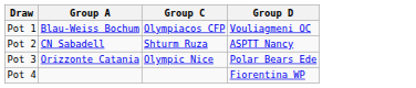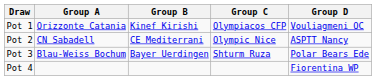+ column: Group B | Kinef Kirishi | CE Mediterrani | Bayer Uerdingen
Pot 1 | Group A: Blau-Weiss Bochum -> Orizzonte Catania
Pot 2 | Group C: Shturm Ruza -> Olympic Nice
Pot 3 | Group A: Orizzonte Catania -> Blau-Weiss Bochum
Pot 3 | Group C: Olympic Nice -> Shturm Ruza
